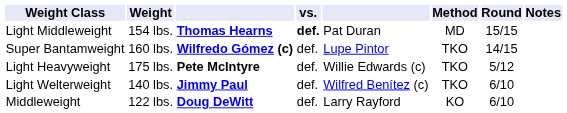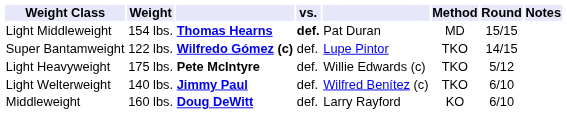Super Bantamweight | Weight: 160 lbs. -> 122 lbs.
Middleweight | Weight: 122 lbs. -> 160 lbs.
